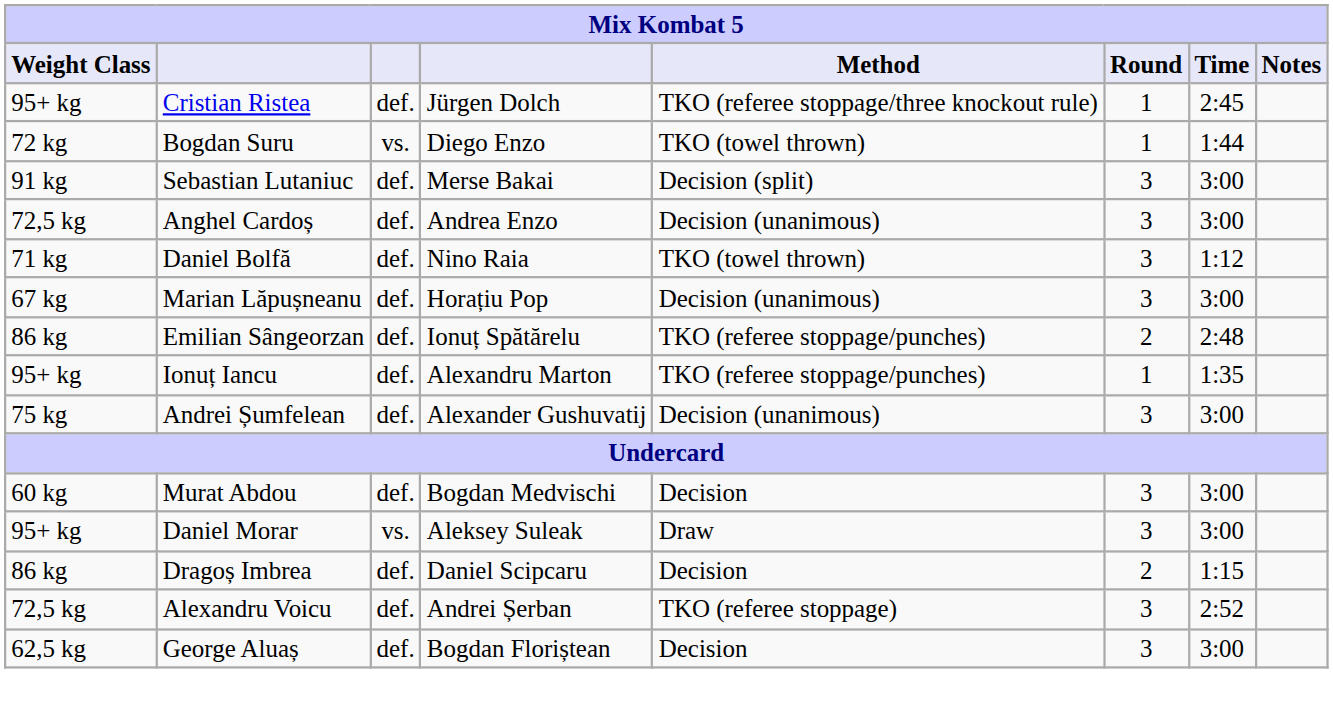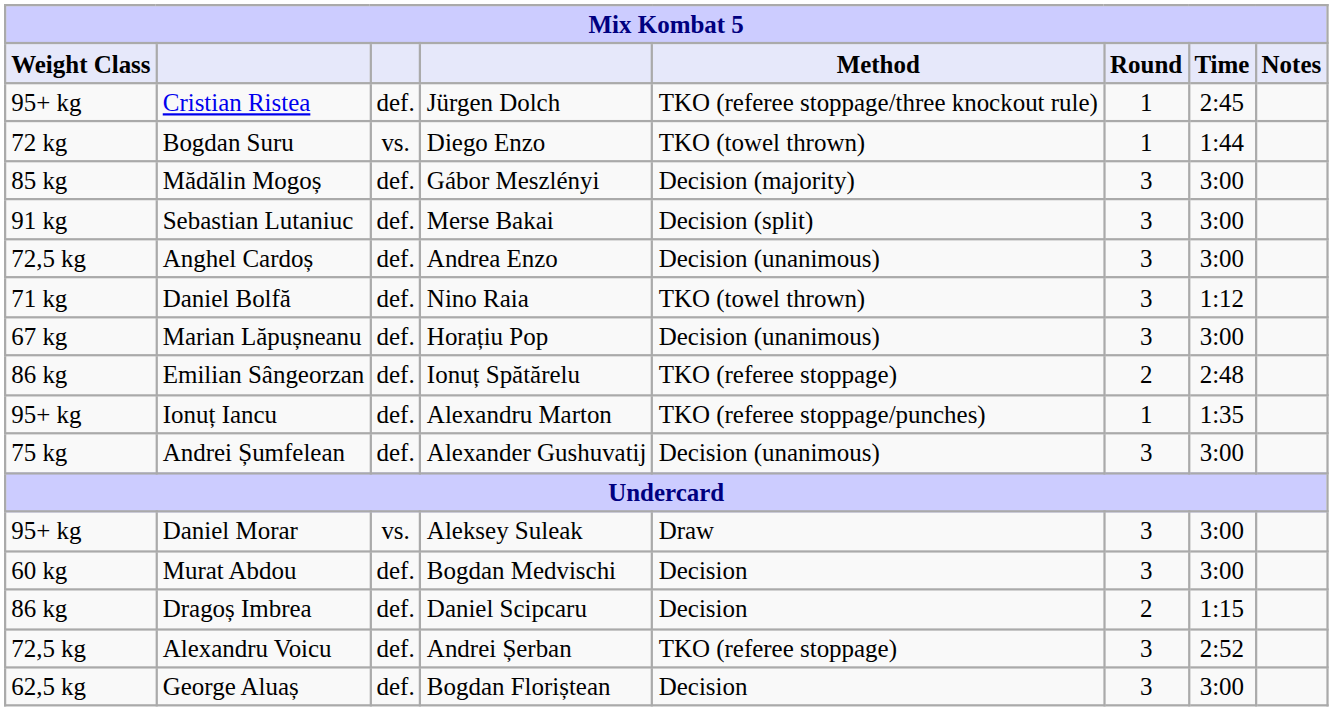+ row: 85 kg | Mădălin Mogoș | def. | Gábor Meszlényi | Decision (majority) | 3 | 3:00
Emilian Sângeorzan | Method: TKO (referee stoppage/punches) -> TKO (referee stoppage)
rows swapped: Daniel Morar <-> Murat Abdou
